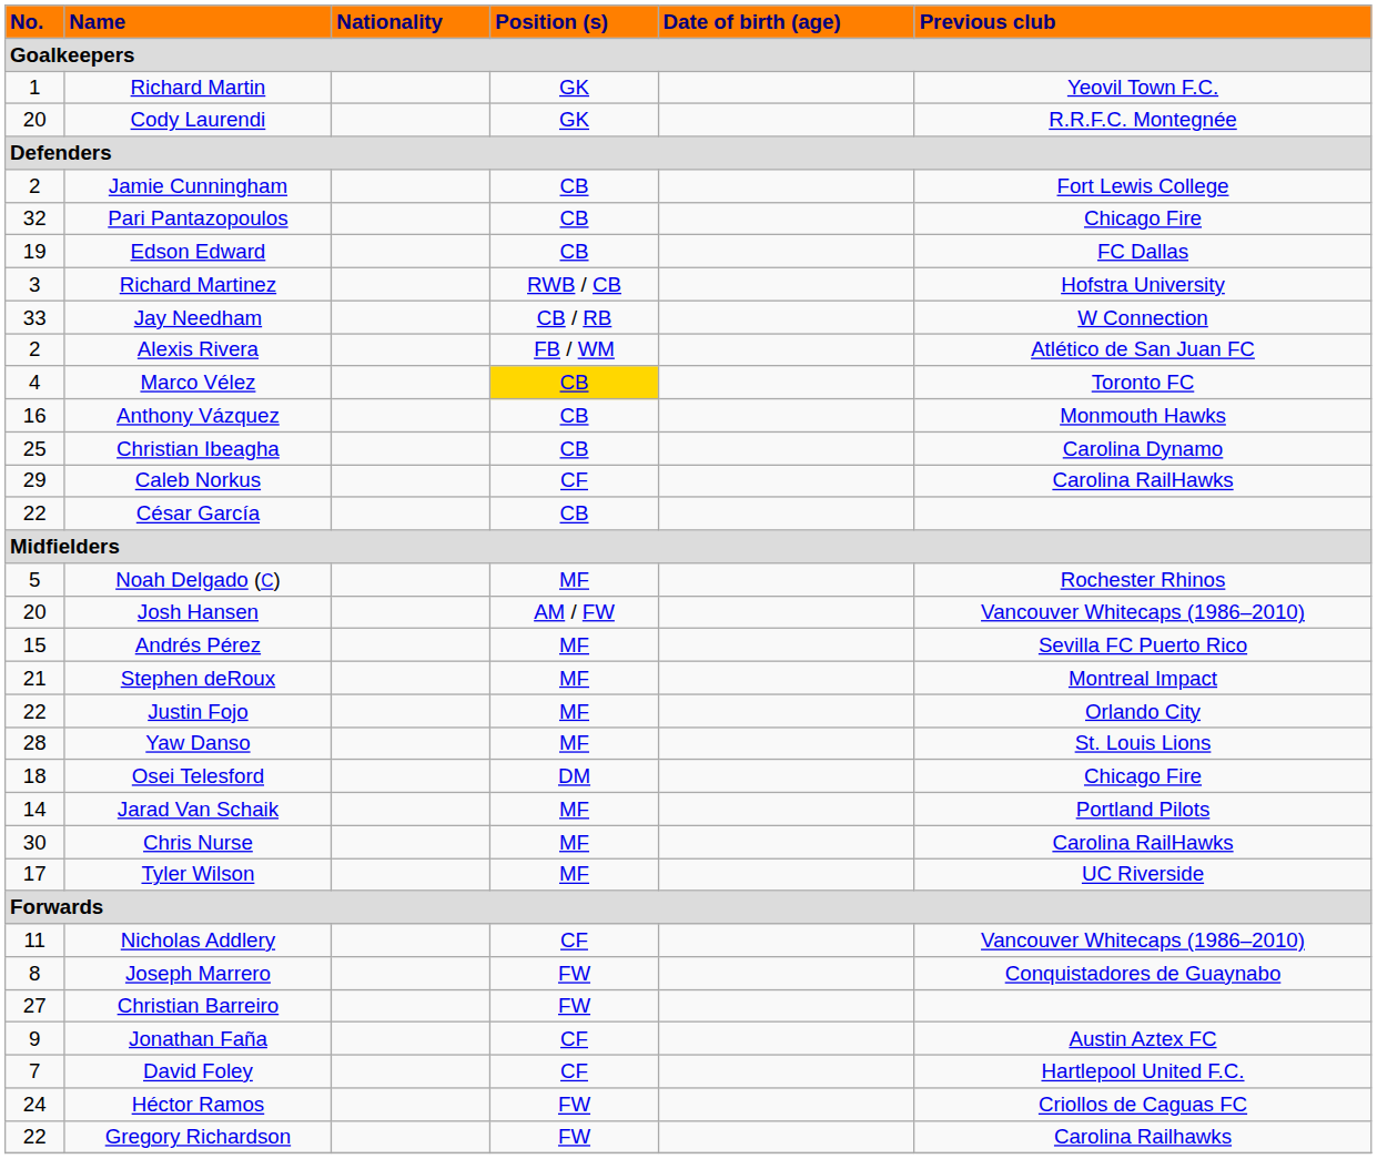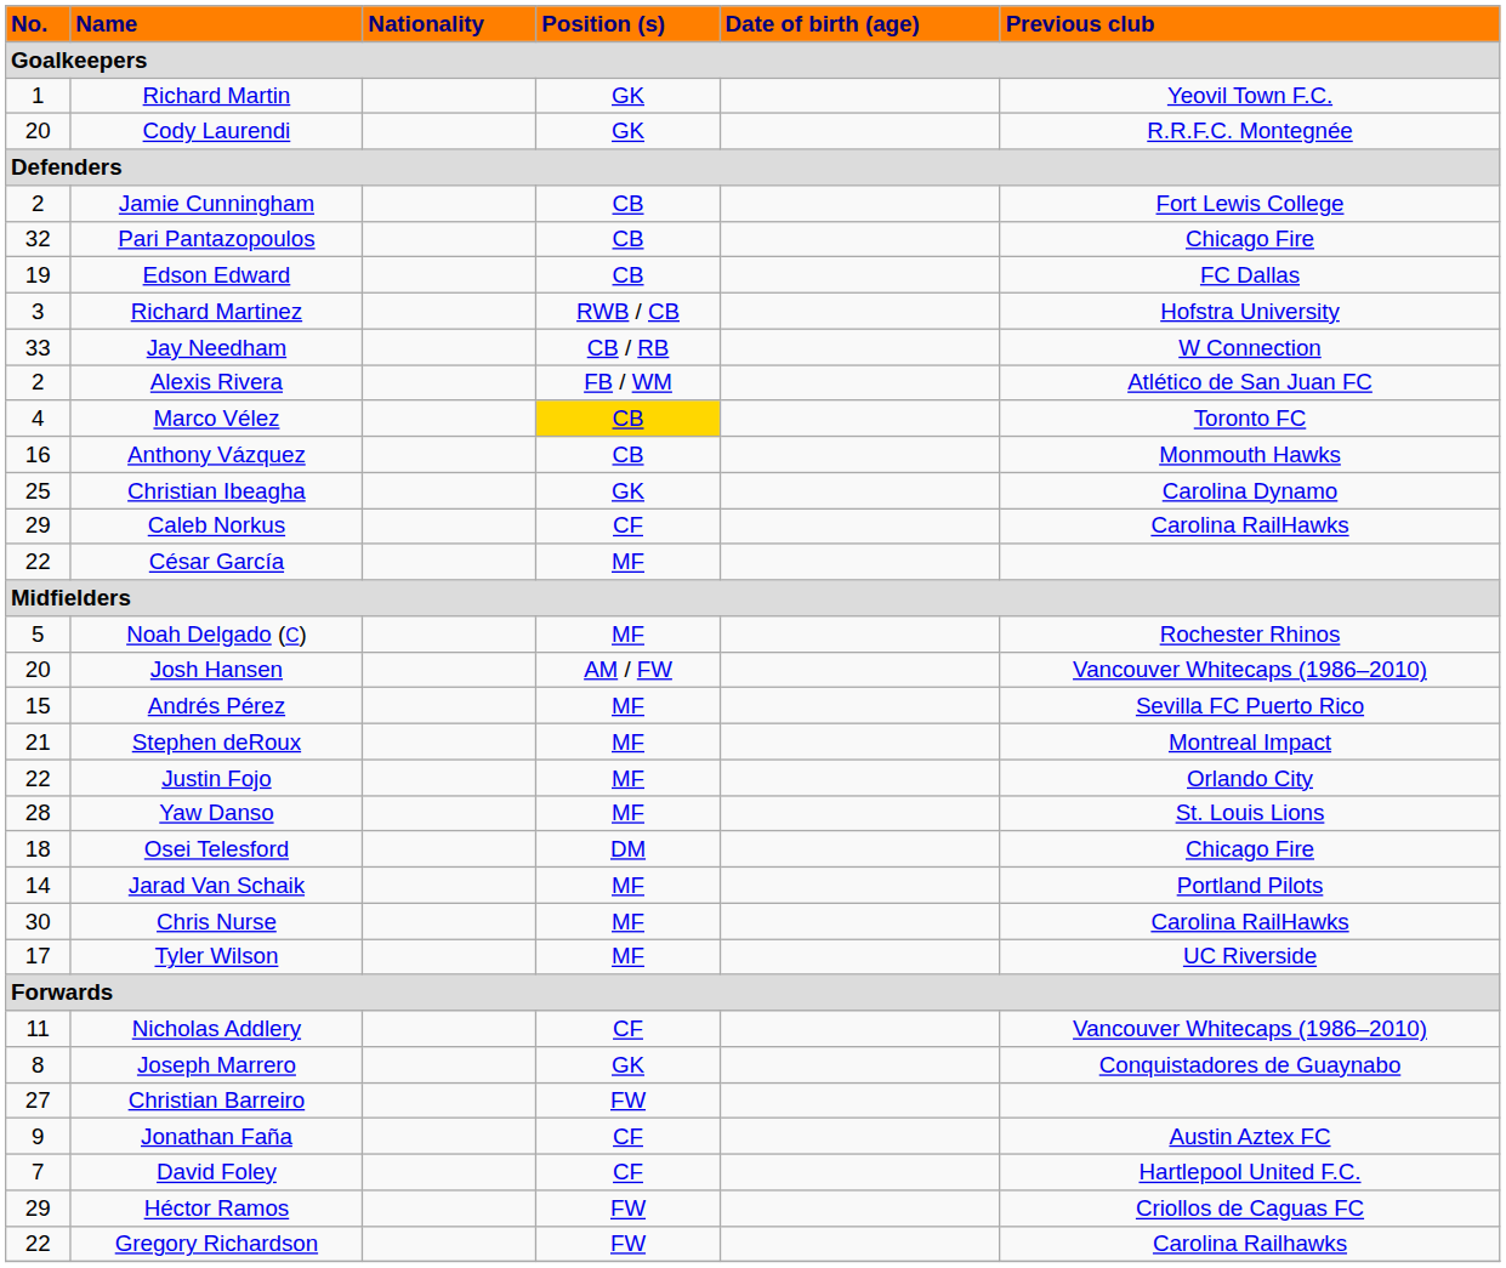Christian Ibeagha | Position (s) / Goalkeepers: CB -> GK
César García | Position (s) / Goalkeepers: CB -> MF
Joseph Marrero | Position (s) / Goalkeepers: FW -> GK
Héctor Ramos | No. / Goalkeepers: 24 -> 29
